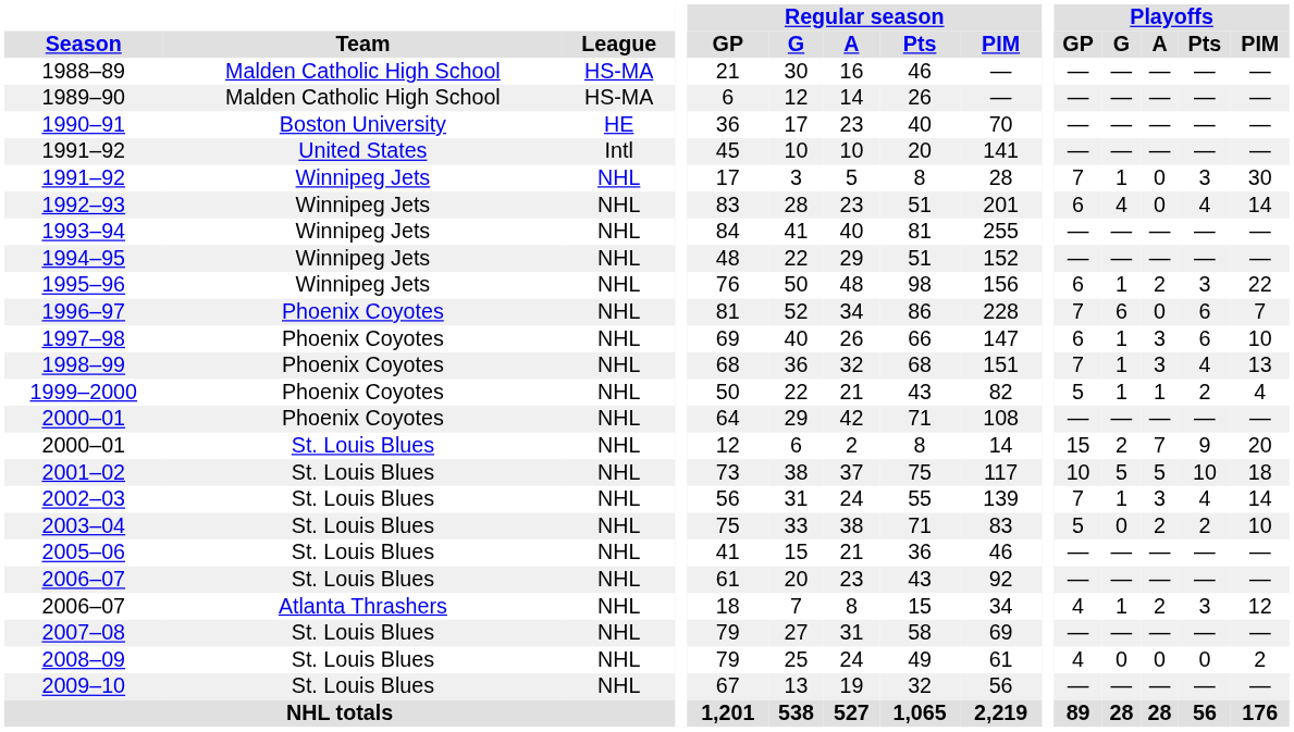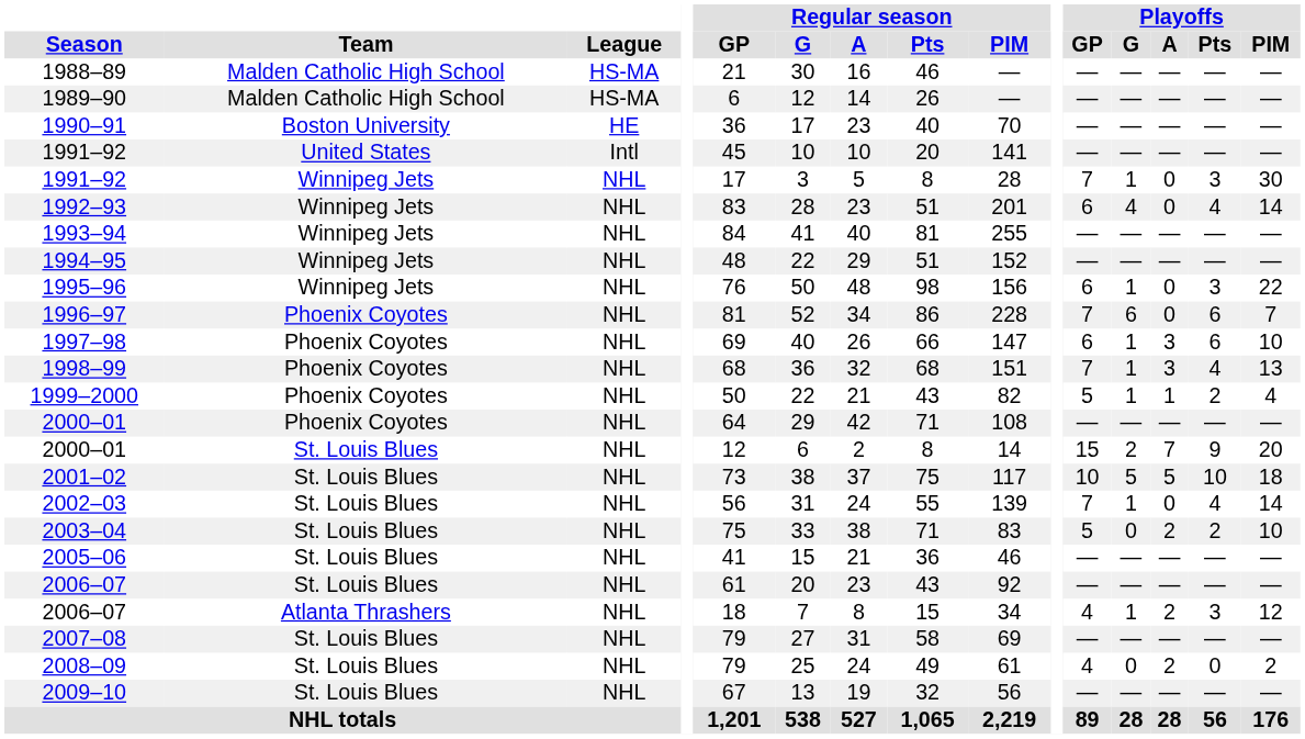1995–96 | Playoffs / A: 2 -> 0
2002–03 | Playoffs / A: 3 -> 0
2008–09 | Playoffs / A: 0 -> 2
